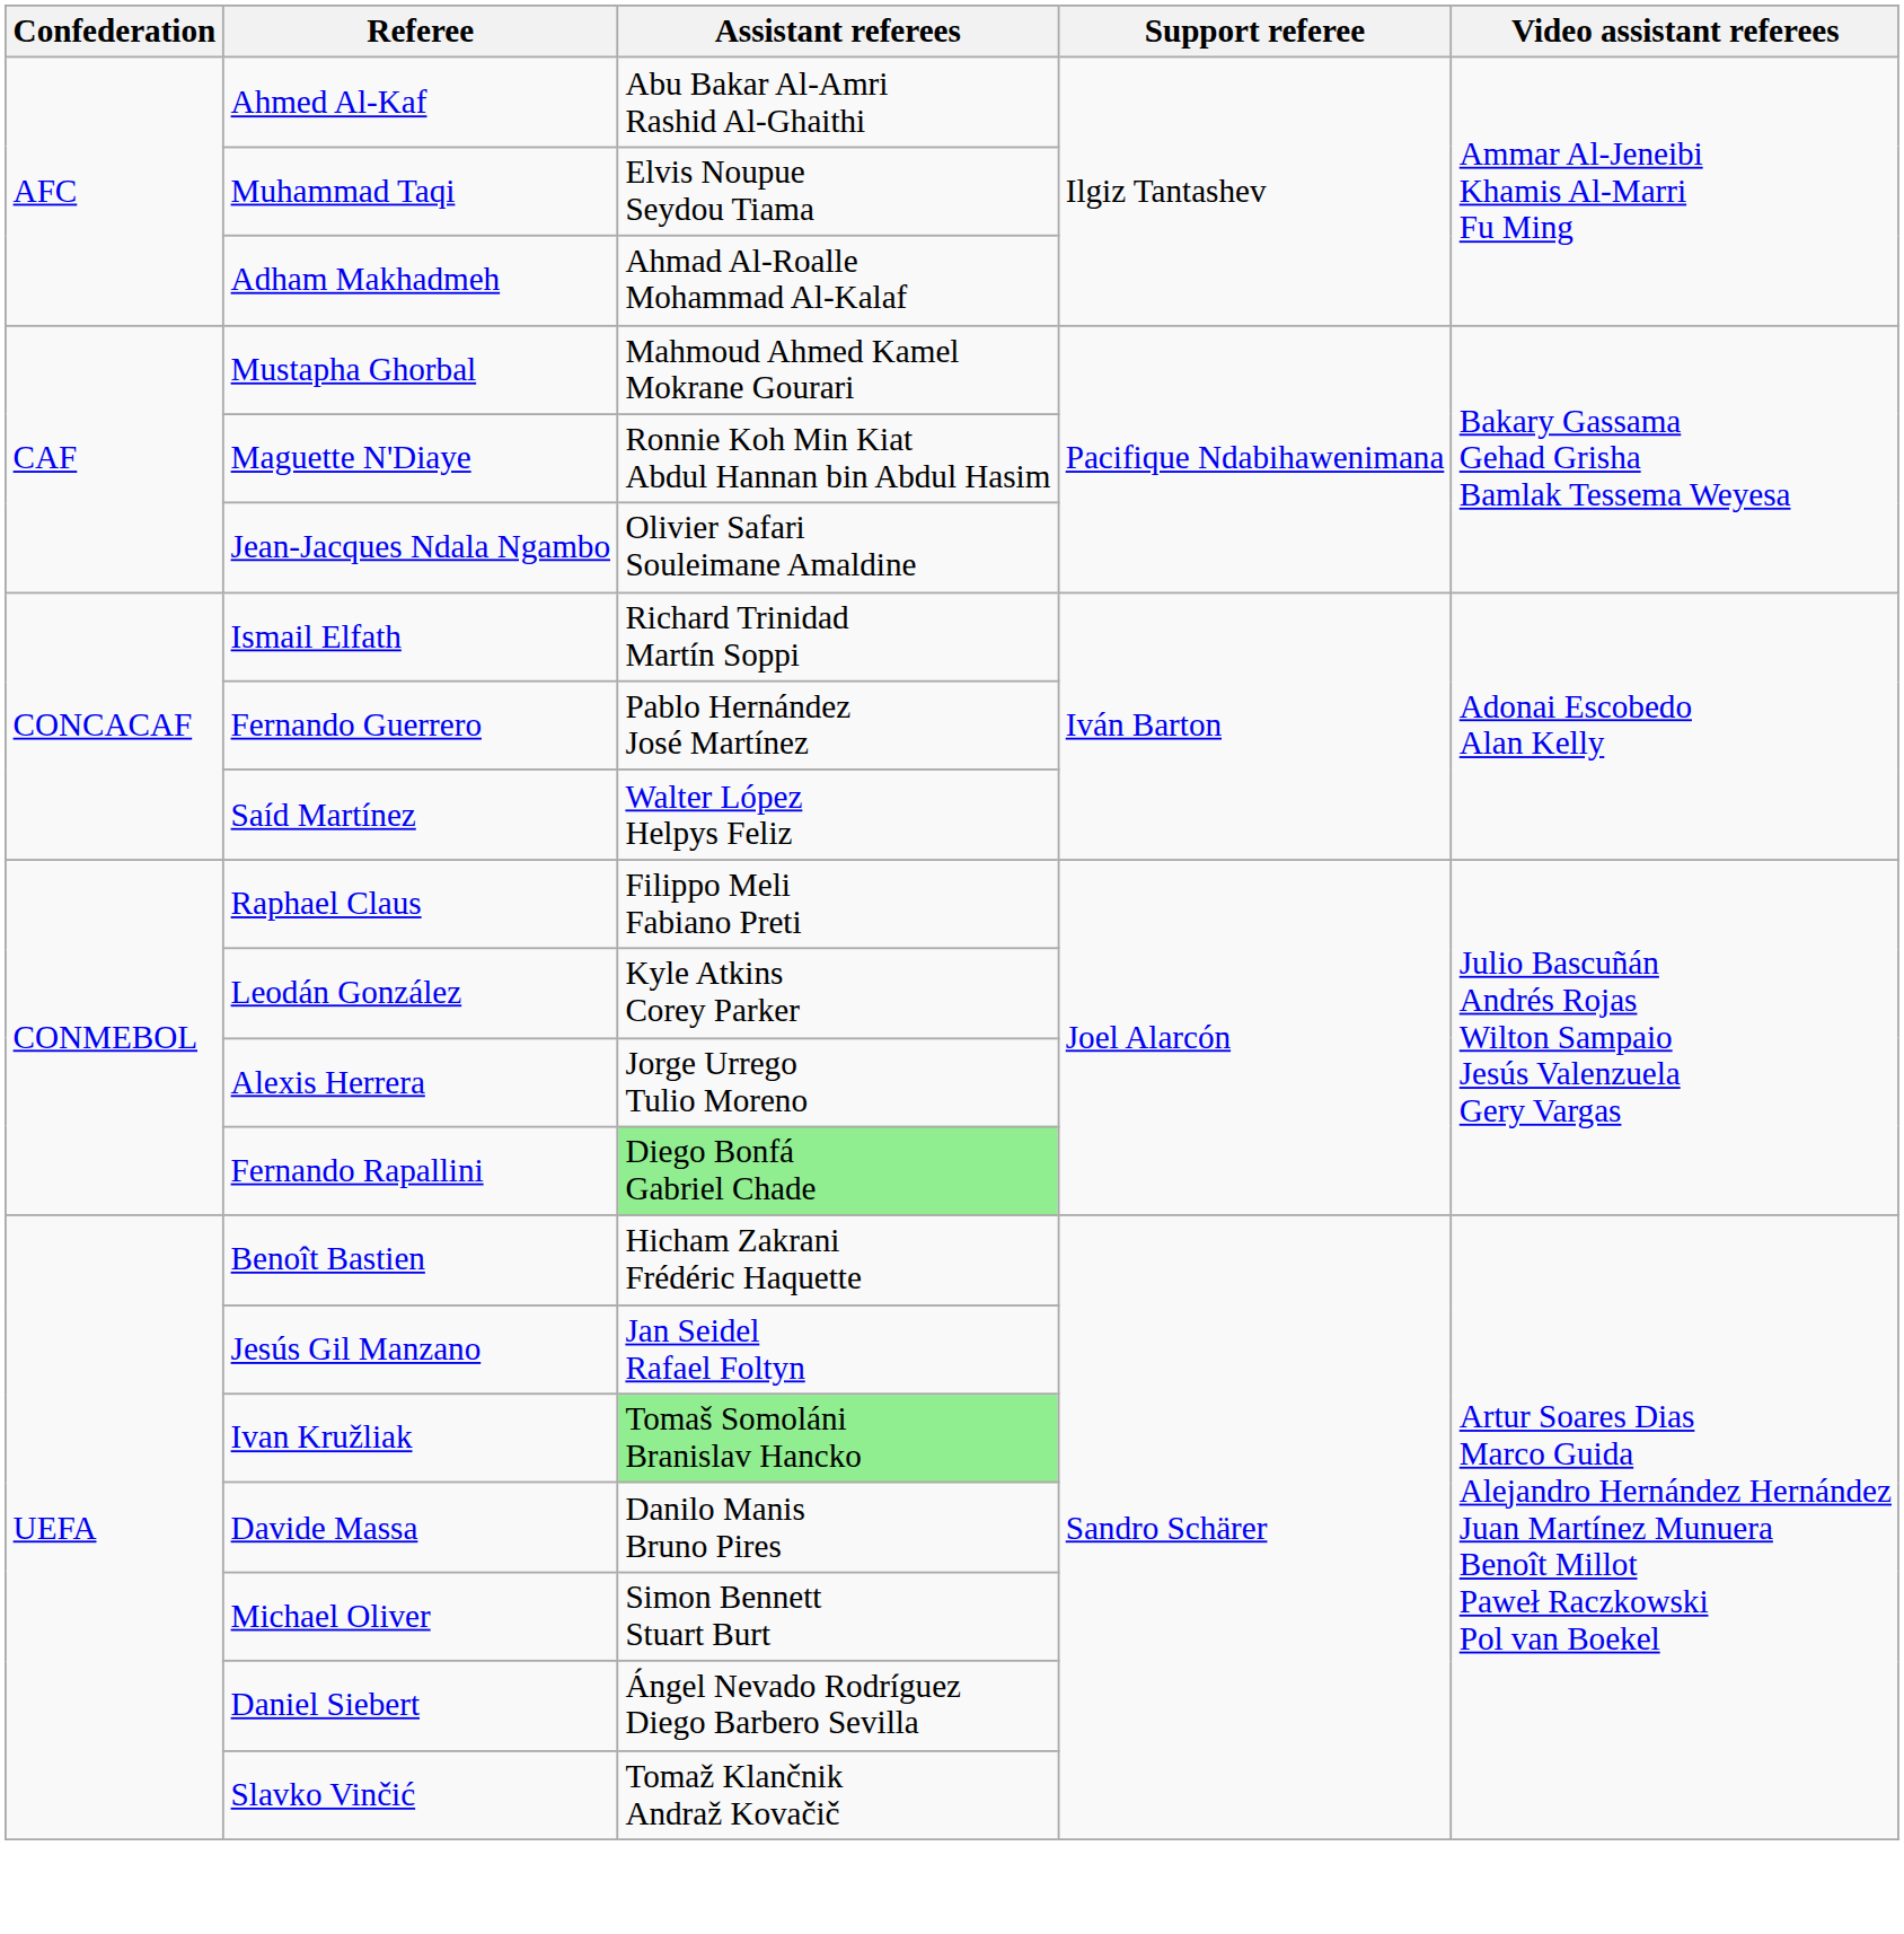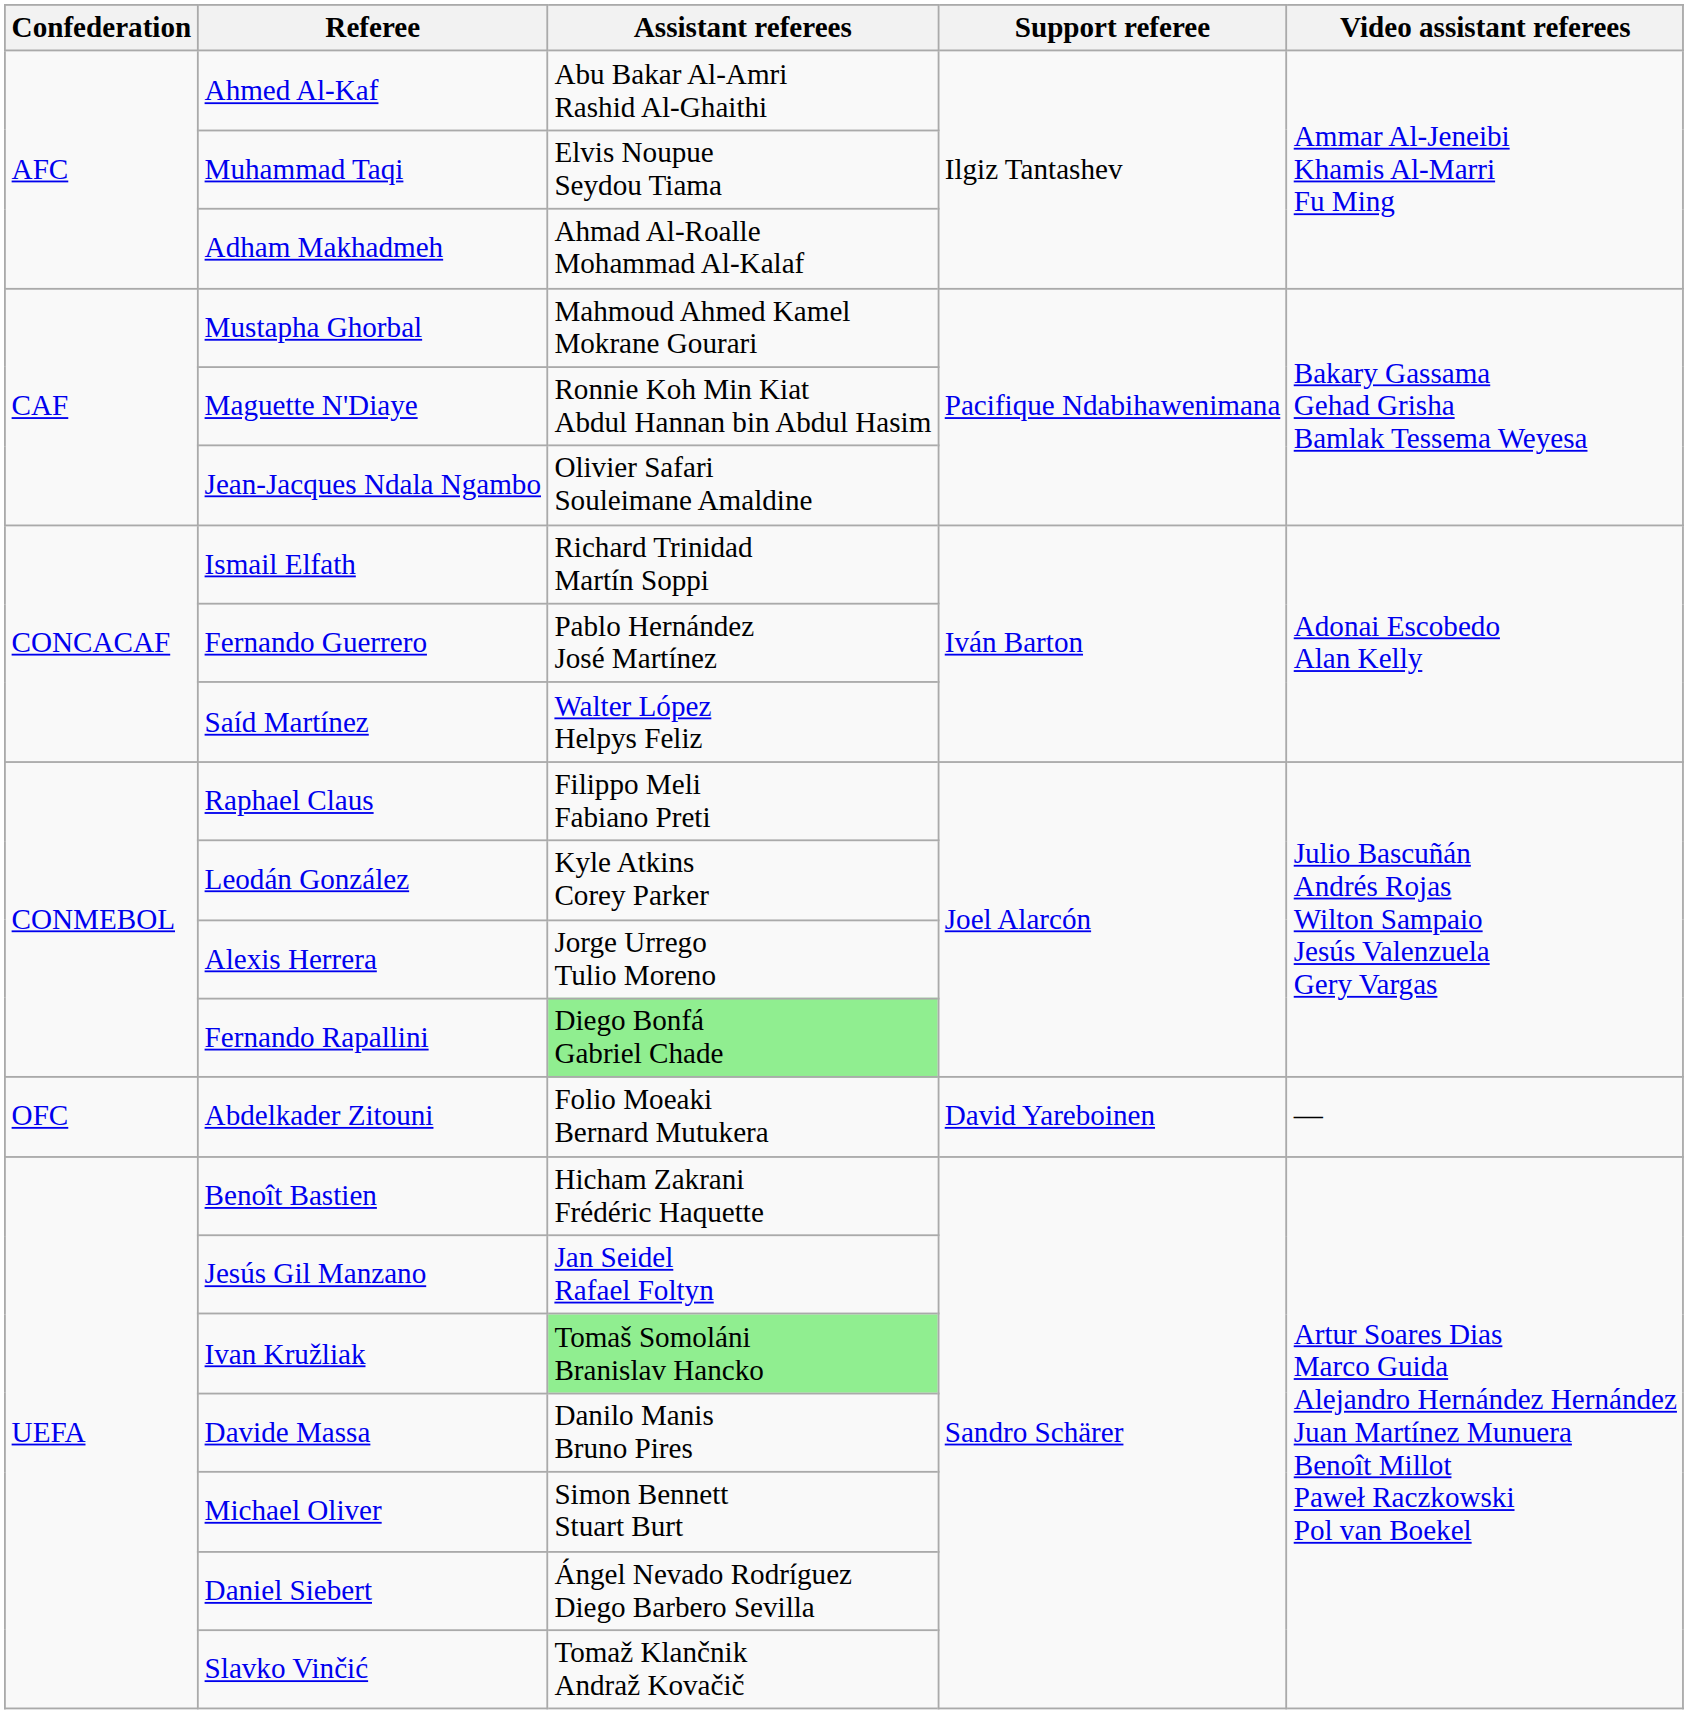+ row: OFC | Abdelkader Zitouni | Folio Moeaki Bernard Mutukera | David Yareboinen | —
